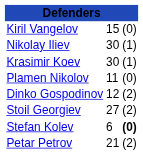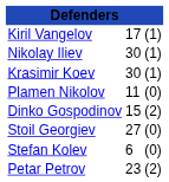Kiril Vangelov | column 2: 15 -> 17
Kiril Vangelov | column 3: (0) -> (1)
Dinko Gospodinov | column 2: 12 -> 15
Stoil Georgiev | column 3: (2) -> (0)
Stefan Kolev | column 3: bold -> normal
Petar Petrov | column 2: 21 -> 23
